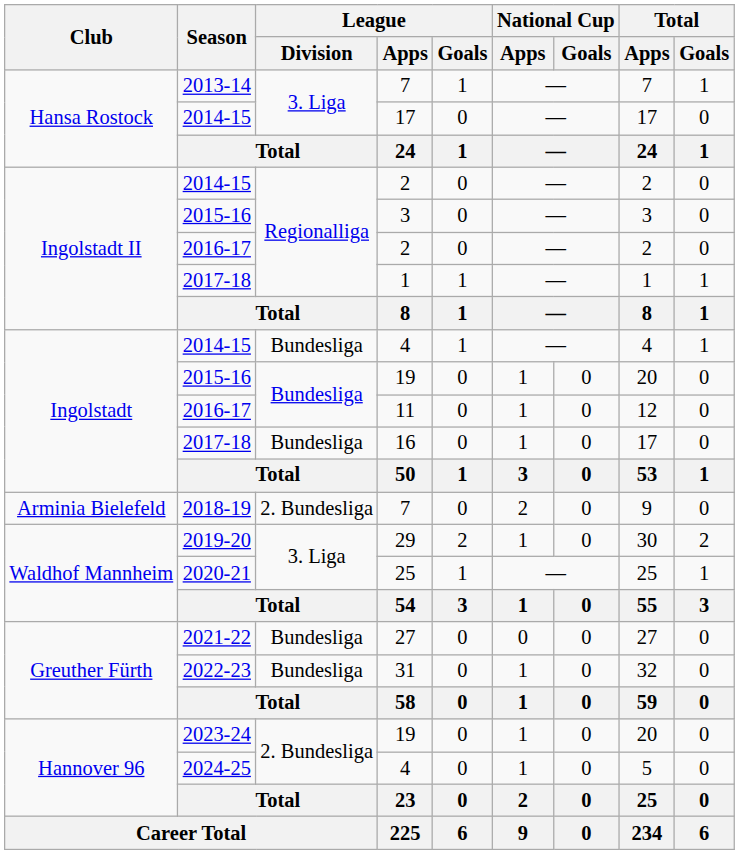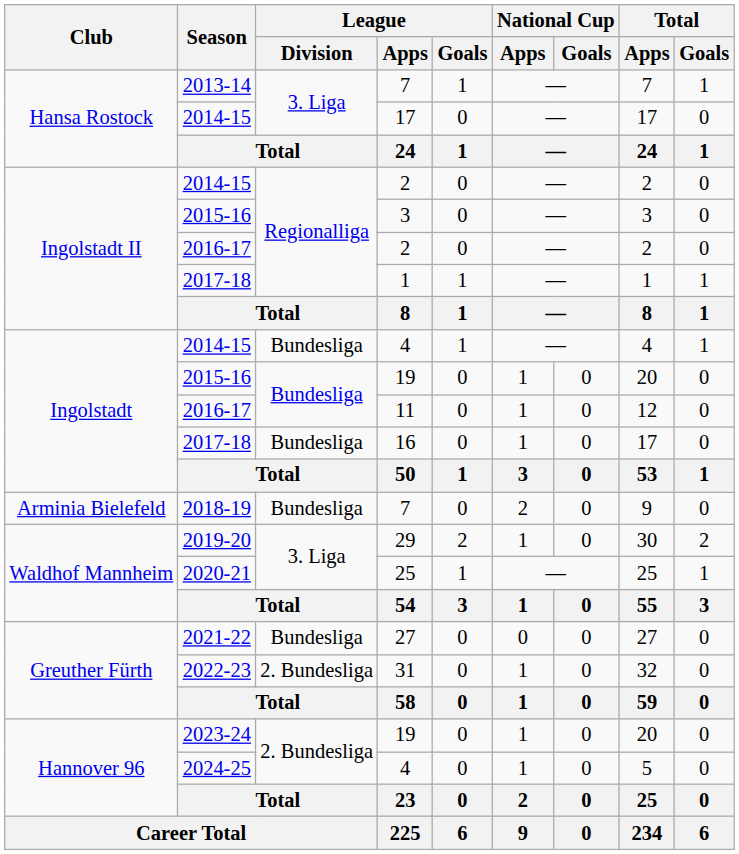2018-19 / 7 | League / Division: 2. Bundesliga -> Bundesliga
31 | League / Division: Bundesliga -> 2. Bundesliga
